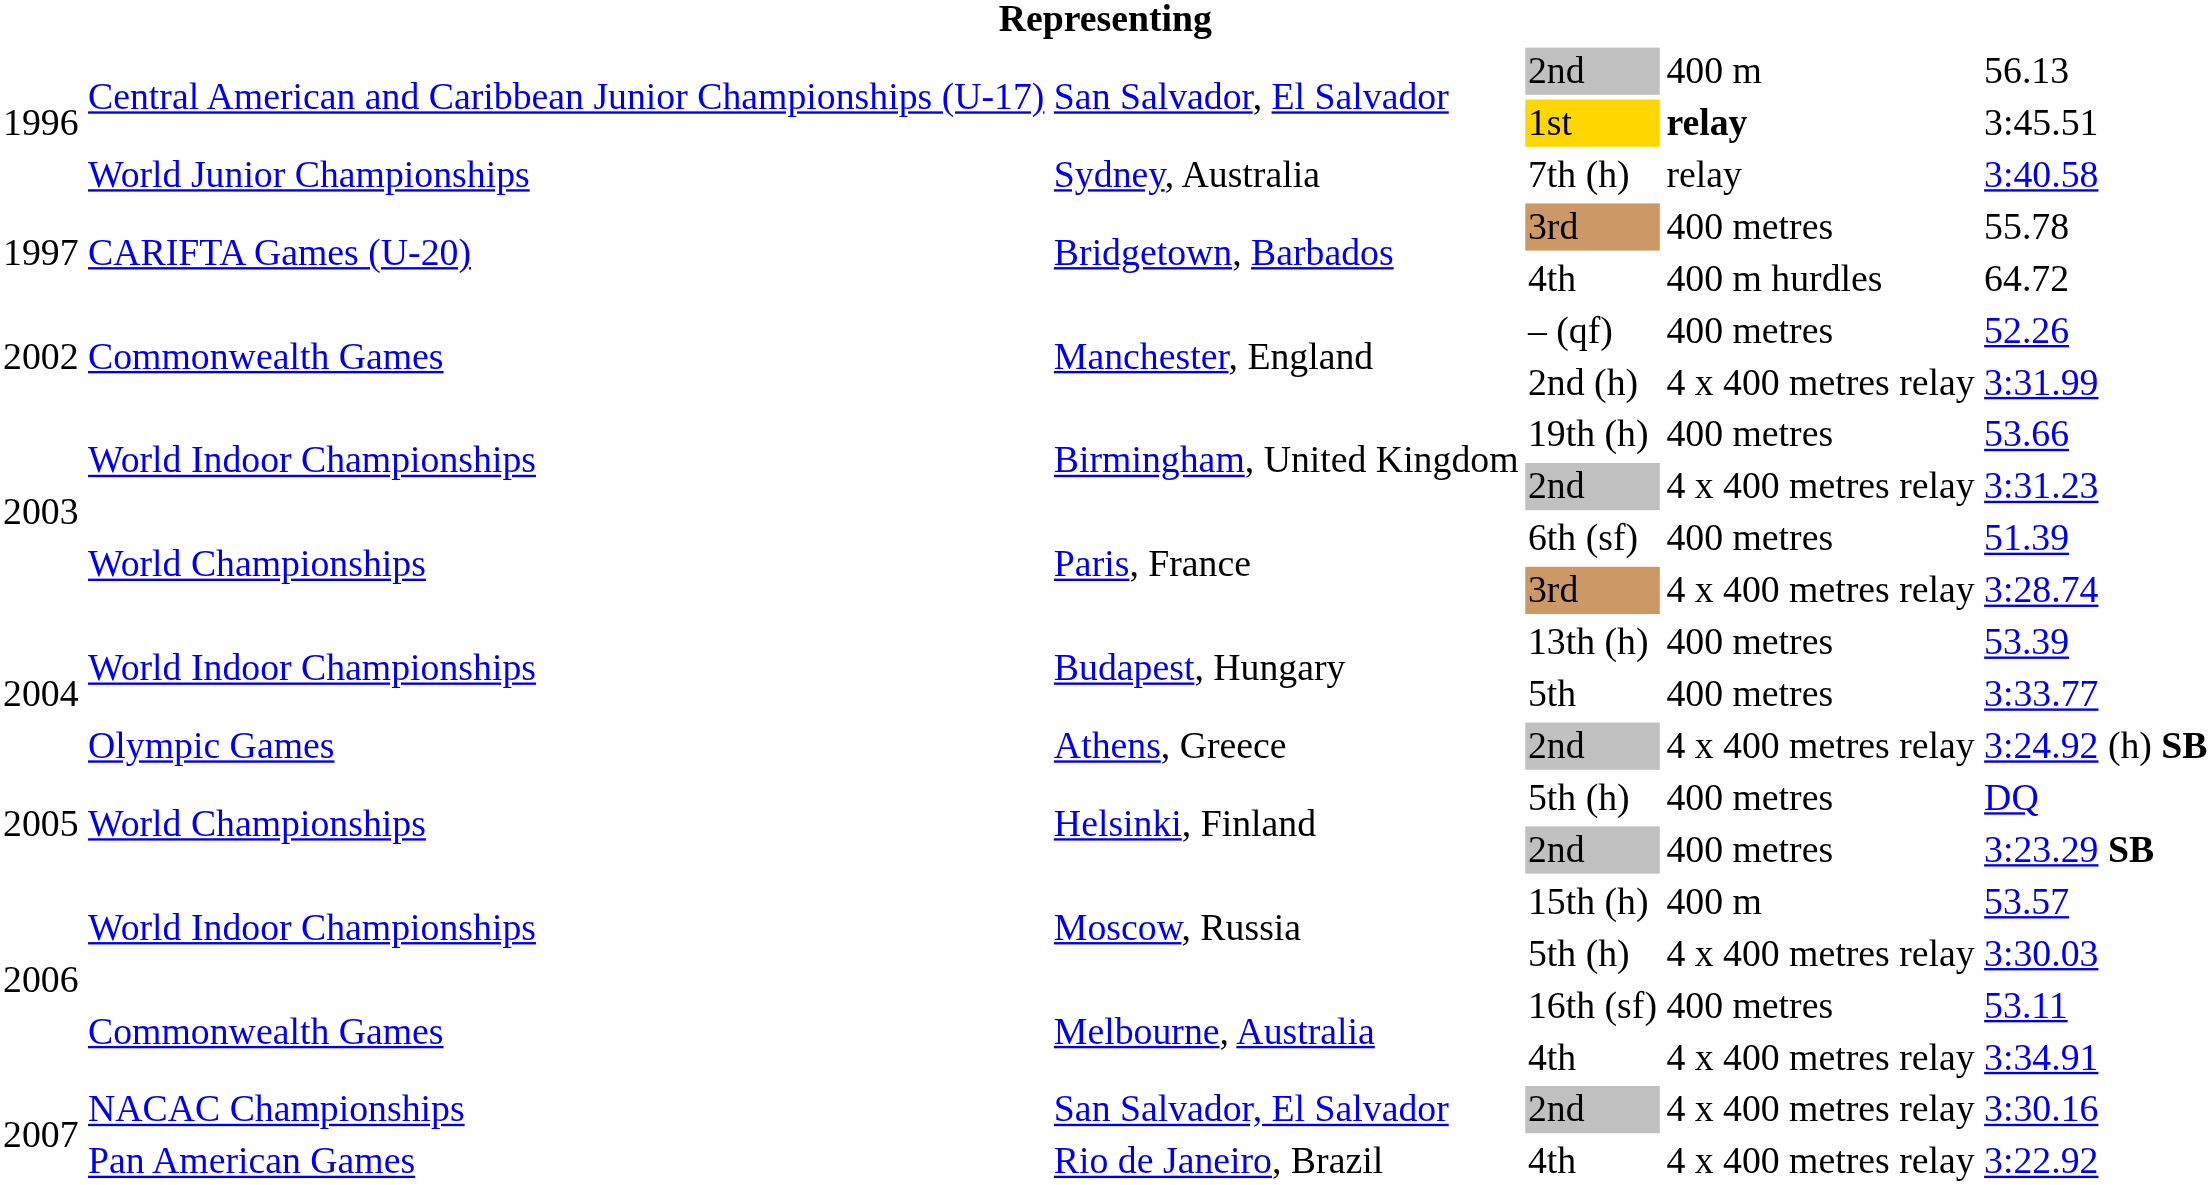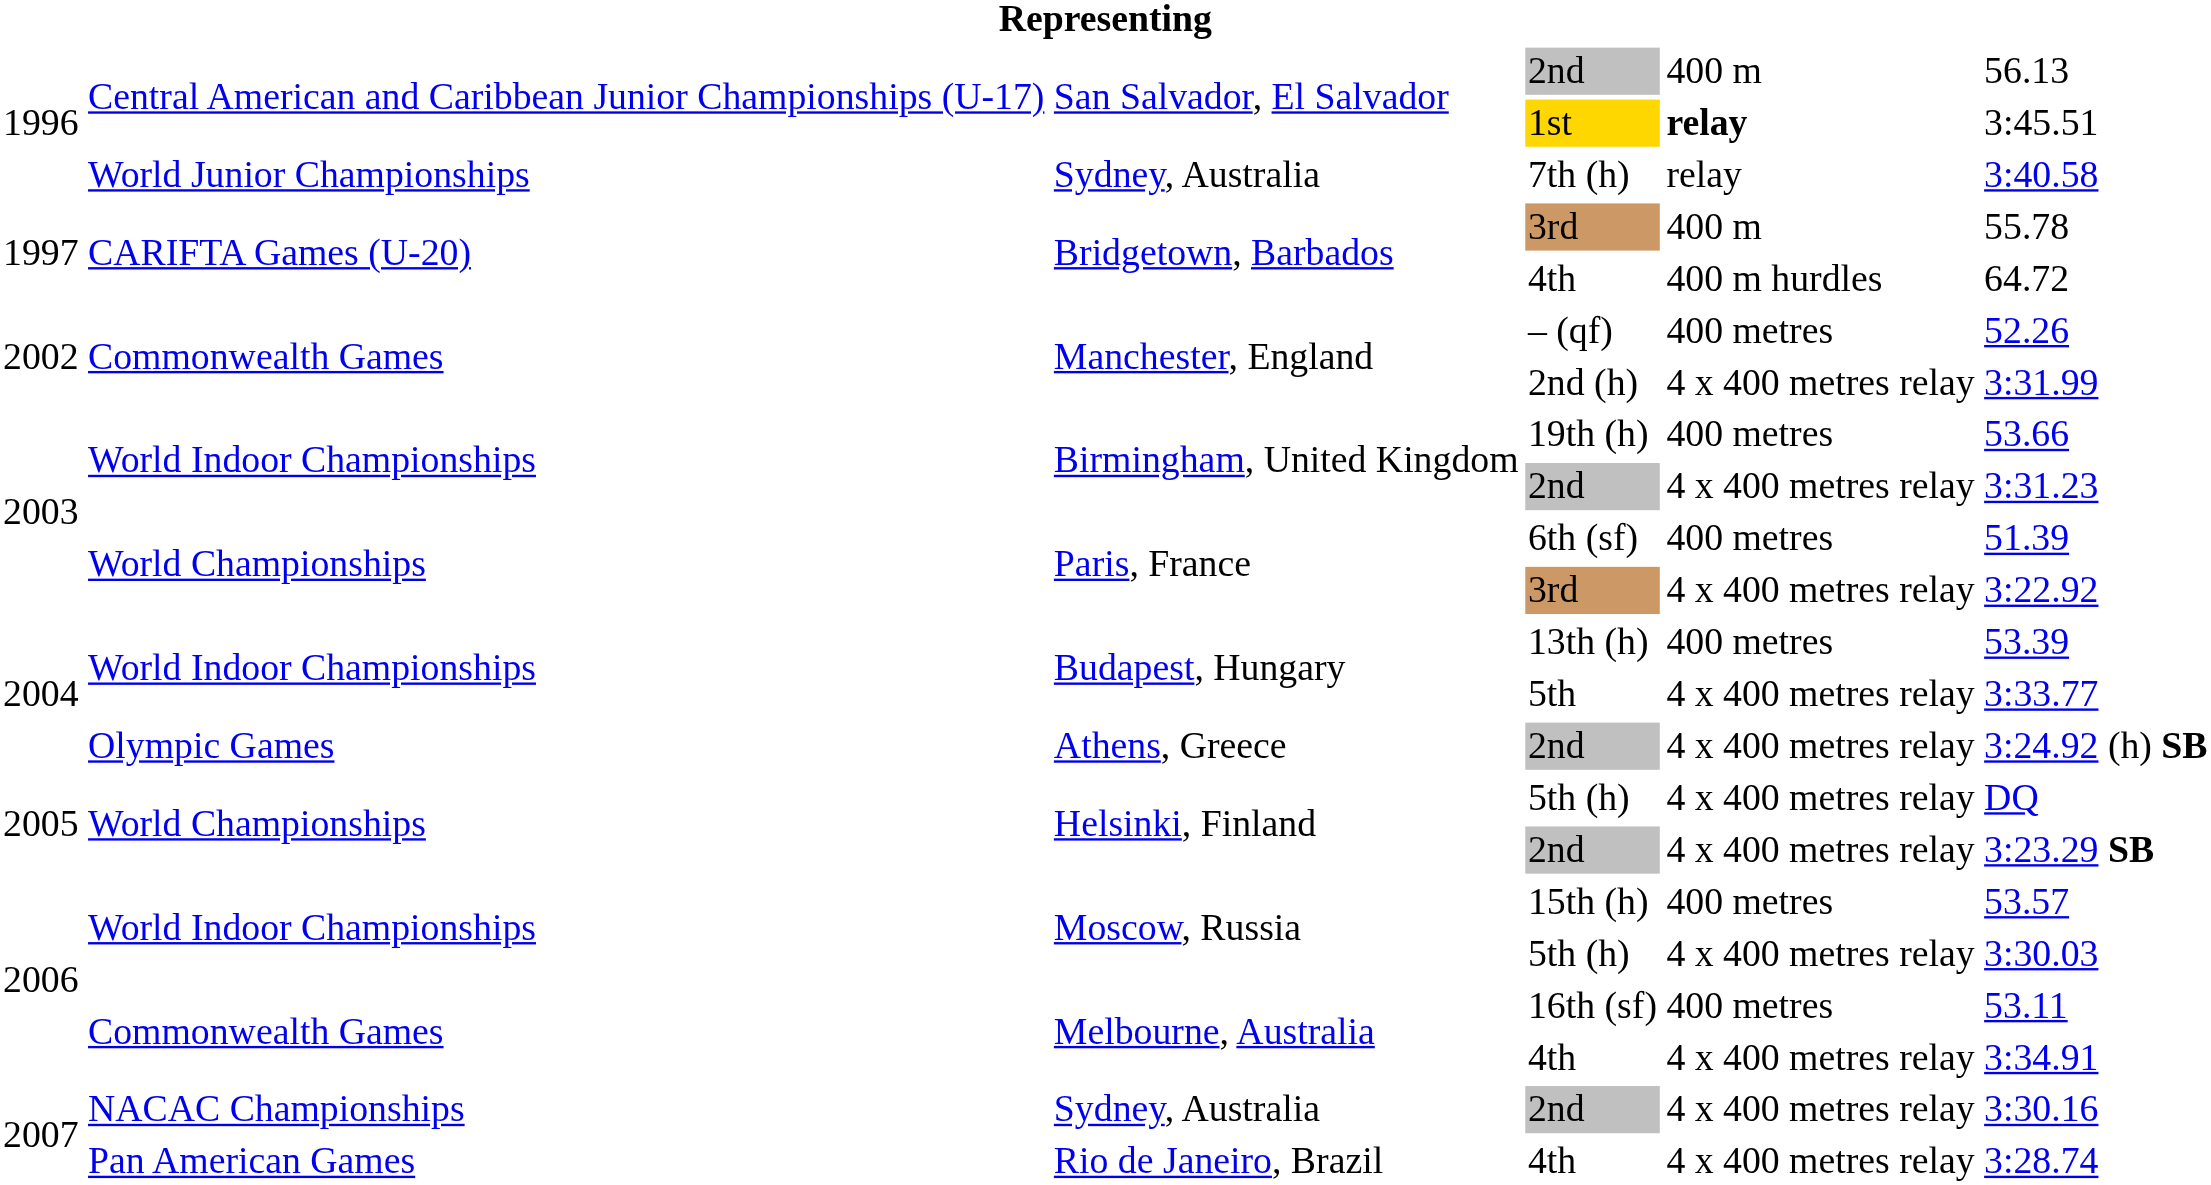CARIFTA Games (U-20) / 3rd | column 5: 400 metres -> 400 m
World Championships / 3rd | column 6: 3:28.74 -> 3:22.92
5th | column 5: 400 metres -> 4 x 400 metres relay
World Championships / 5th (h) | column 5: 400 metres -> 4 x 400 metres relay
World Championships / 2nd | column 5: 400 metres -> 4 x 400 metres relay
15th (h) | column 5: 400 m -> 400 metres
NACAC Championships / 2nd | column 3: San Salvador, El Salvador -> Sydney, Australia
Pan American Games / 4th | column 6: 3:22.92 -> 3:28.74
